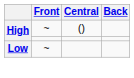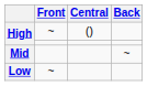+ row: Mid | ~
